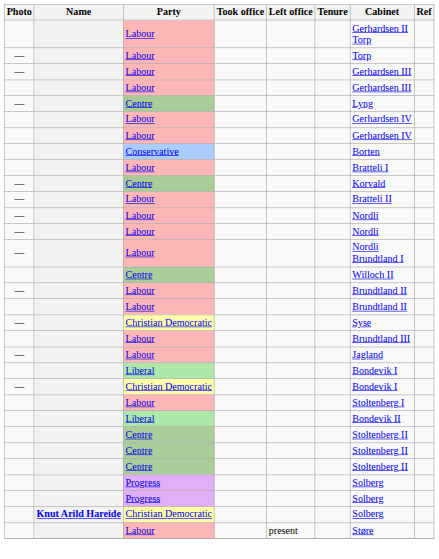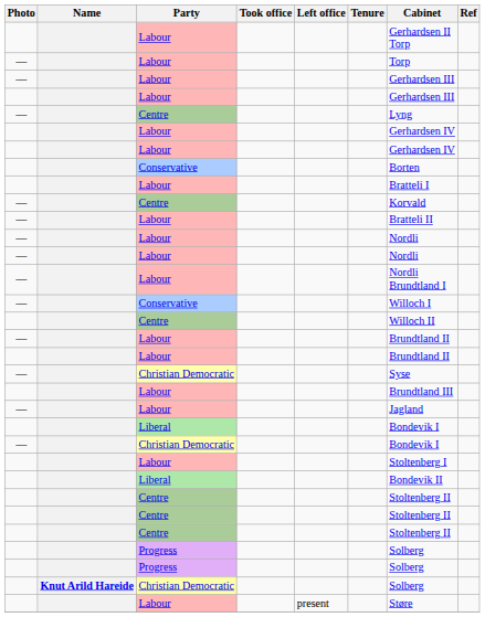+ row: — | Conservative | Willoch I
